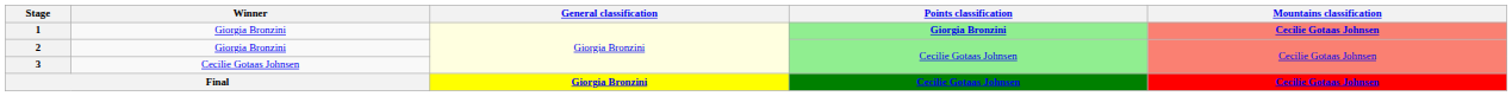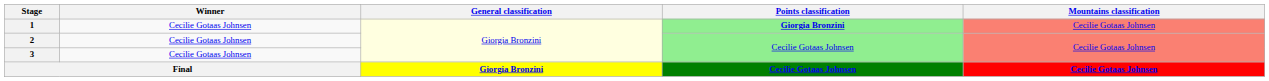1 | Winner: Giorgia Bronzini -> Cecilie Gotaas Johnsen
1 | Mountains classification: bold -> normal
2 | Winner: Giorgia Bronzini -> Cecilie Gotaas Johnsen
